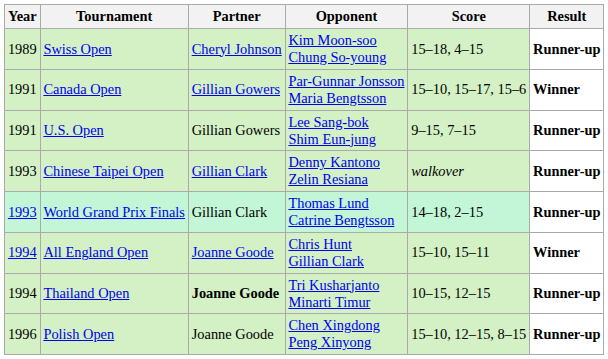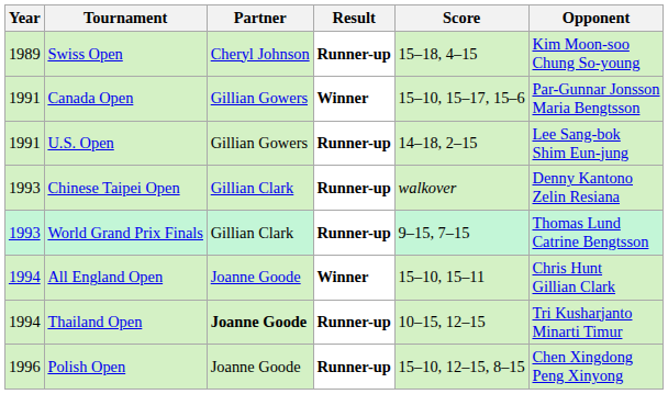columns swapped: Opponent <-> Result
U.S. Open | Score: 9–15, 7–15 -> 14–18, 2–15
World Grand Prix Finals | Score: 14–18, 2–15 -> 9–15, 7–15
